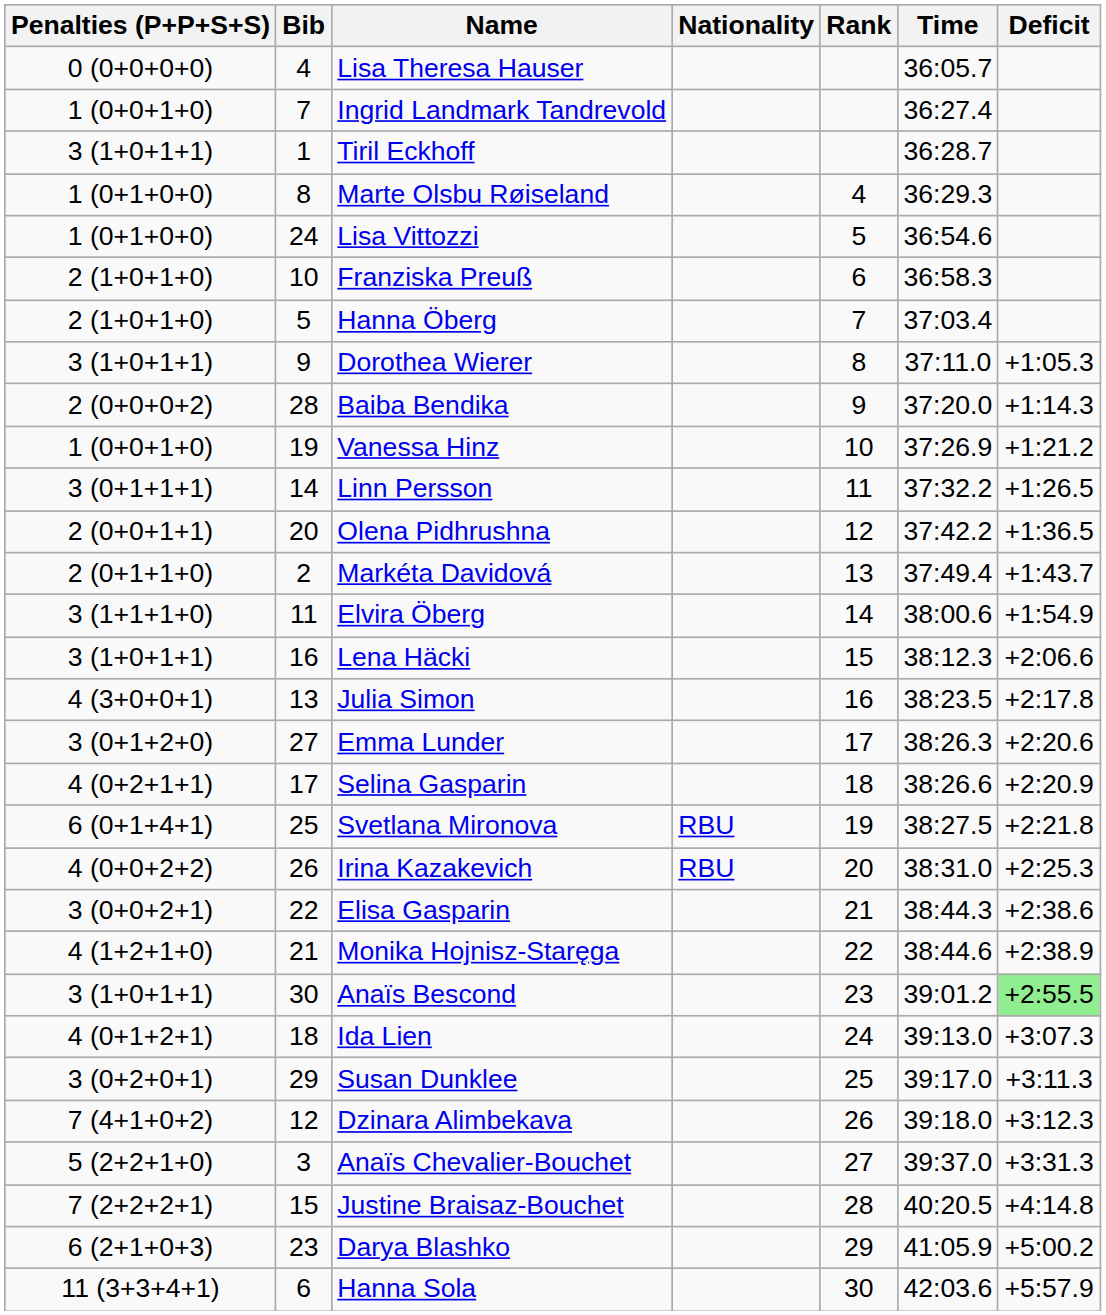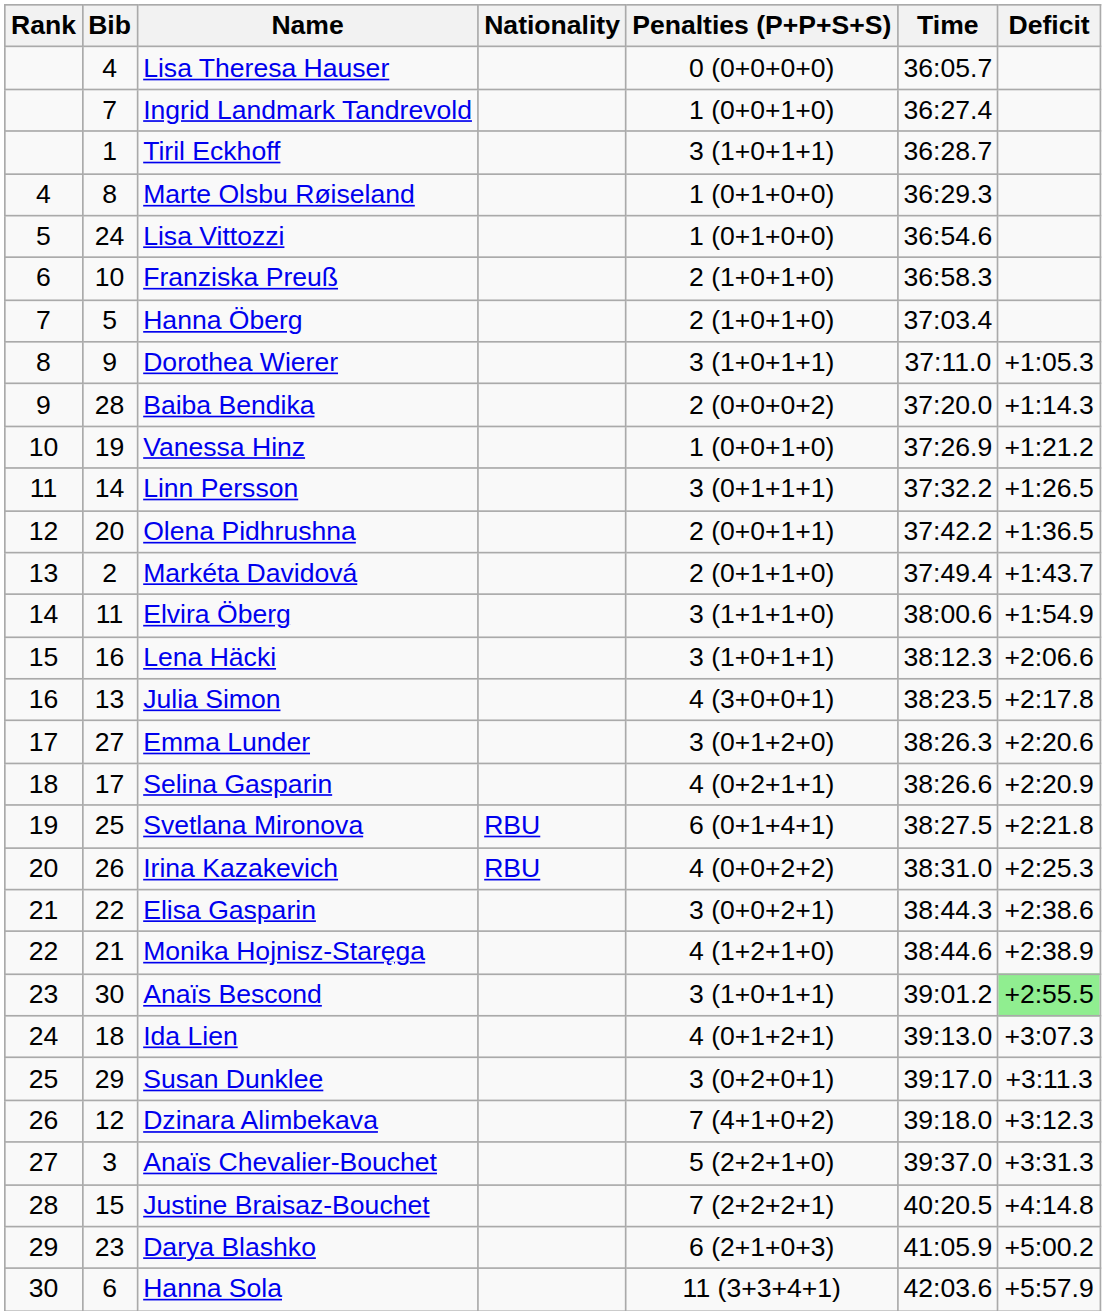columns swapped: Rank <-> Penalties (P+P+S+S)
